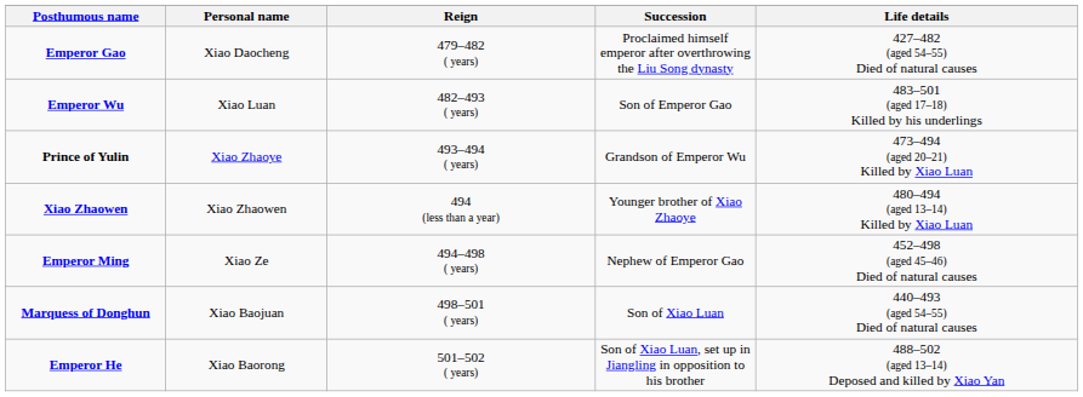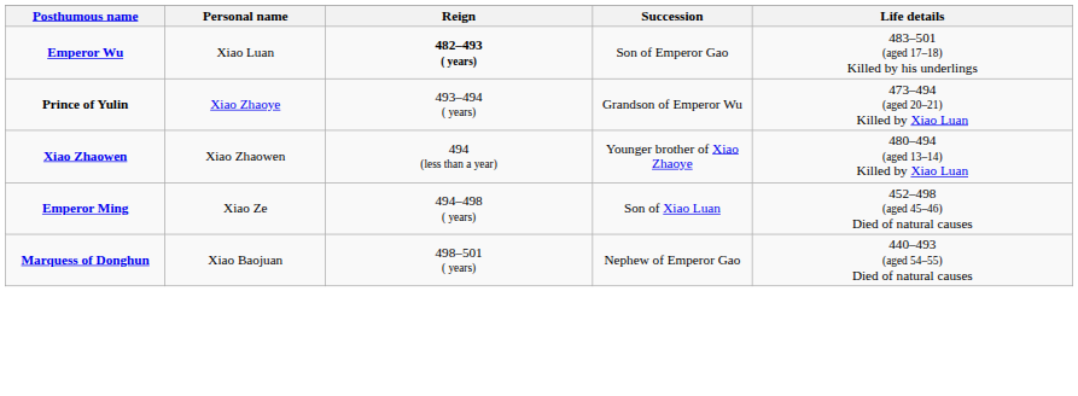- row: Emperor Gao | Xiao Daocheng | 479–482 ( years) | Proclaimed himself emperor after overthrowing the Liu Song dynasty | 427–482 (aged 54–55) Died of natural causes
Emperor Wu | Reign: normal -> bold
Emperor Ming | Succession: Nephew of Emperor Gao -> Son of Xiao Luan
Marquess of Donghun | Succession: Son of Xiao Luan -> Nephew of Emperor Gao
- row: Emperor He | Xiao Baorong | 501–502 ( years) | Son of Xiao Luan, set up in Jiangling in opposition to his brother | 488–502 (aged 13–14) Deposed and killed by Xiao Yan
